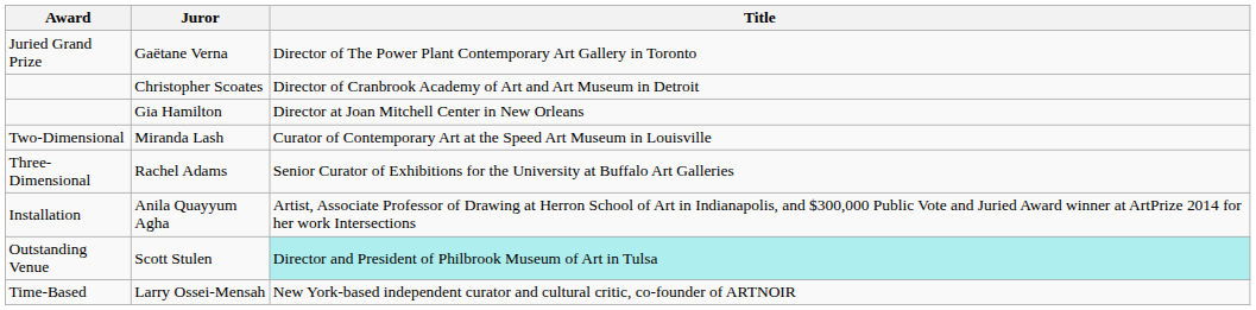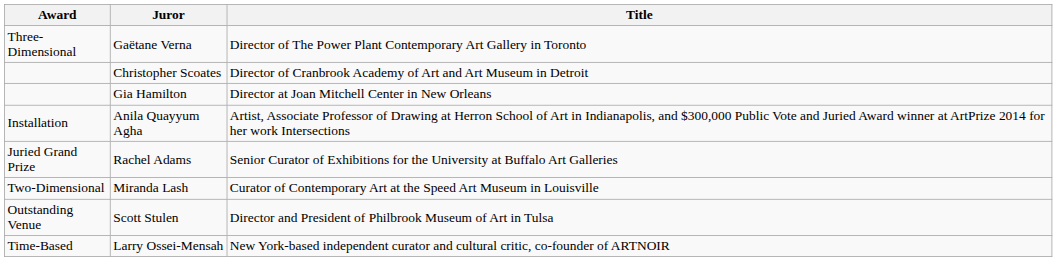Gaëtane Verna | Award: Juried Grand Prize -> Three-Dimensional
rows swapped: Miranda Lash <-> Anila Quayyum Agha
Rachel Adams | Award: Three-Dimensional -> Juried Grand Prize
Scott Stulen | Title: paleturquoise background -> no background
